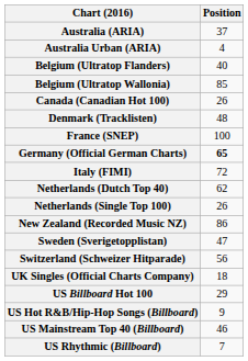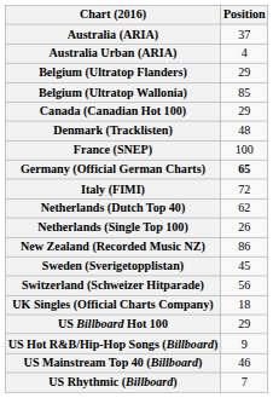Belgium (Ultratop Flanders) | Position: 40 -> 29
Canada (Canadian Hot 100) | Position: 26 -> 29
Sweden (Sverigetopplistan) | Position: 47 -> 45
